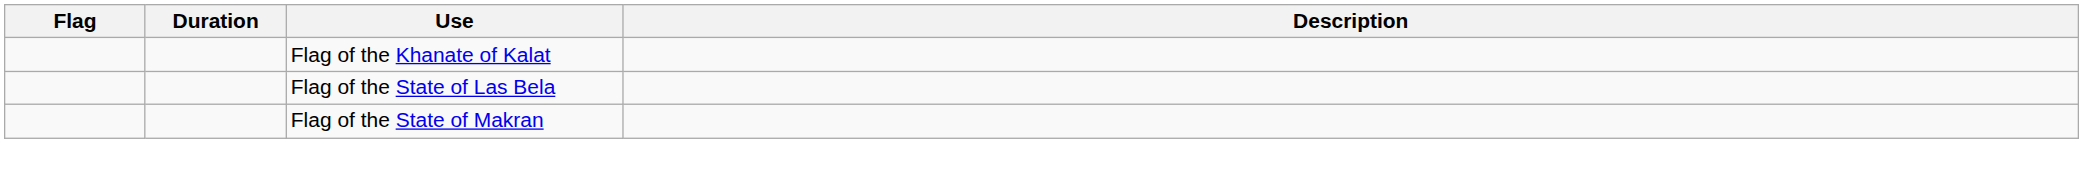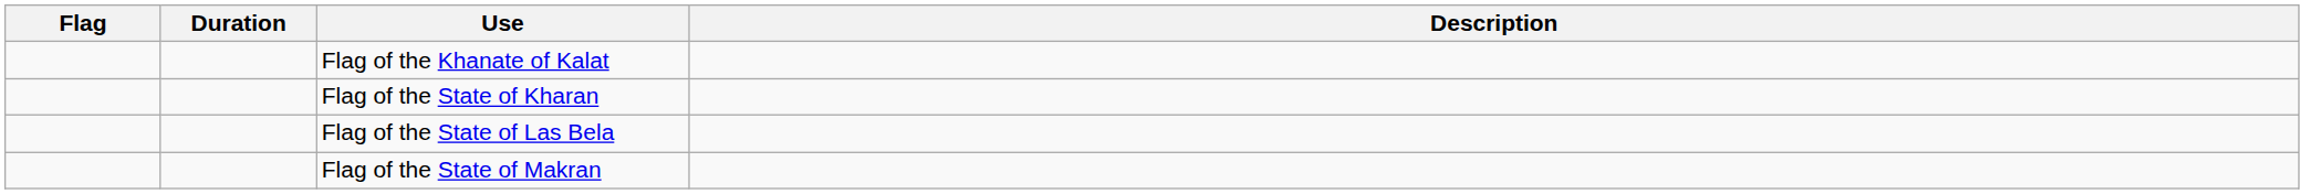+ row: Flag of the State of Kharan
